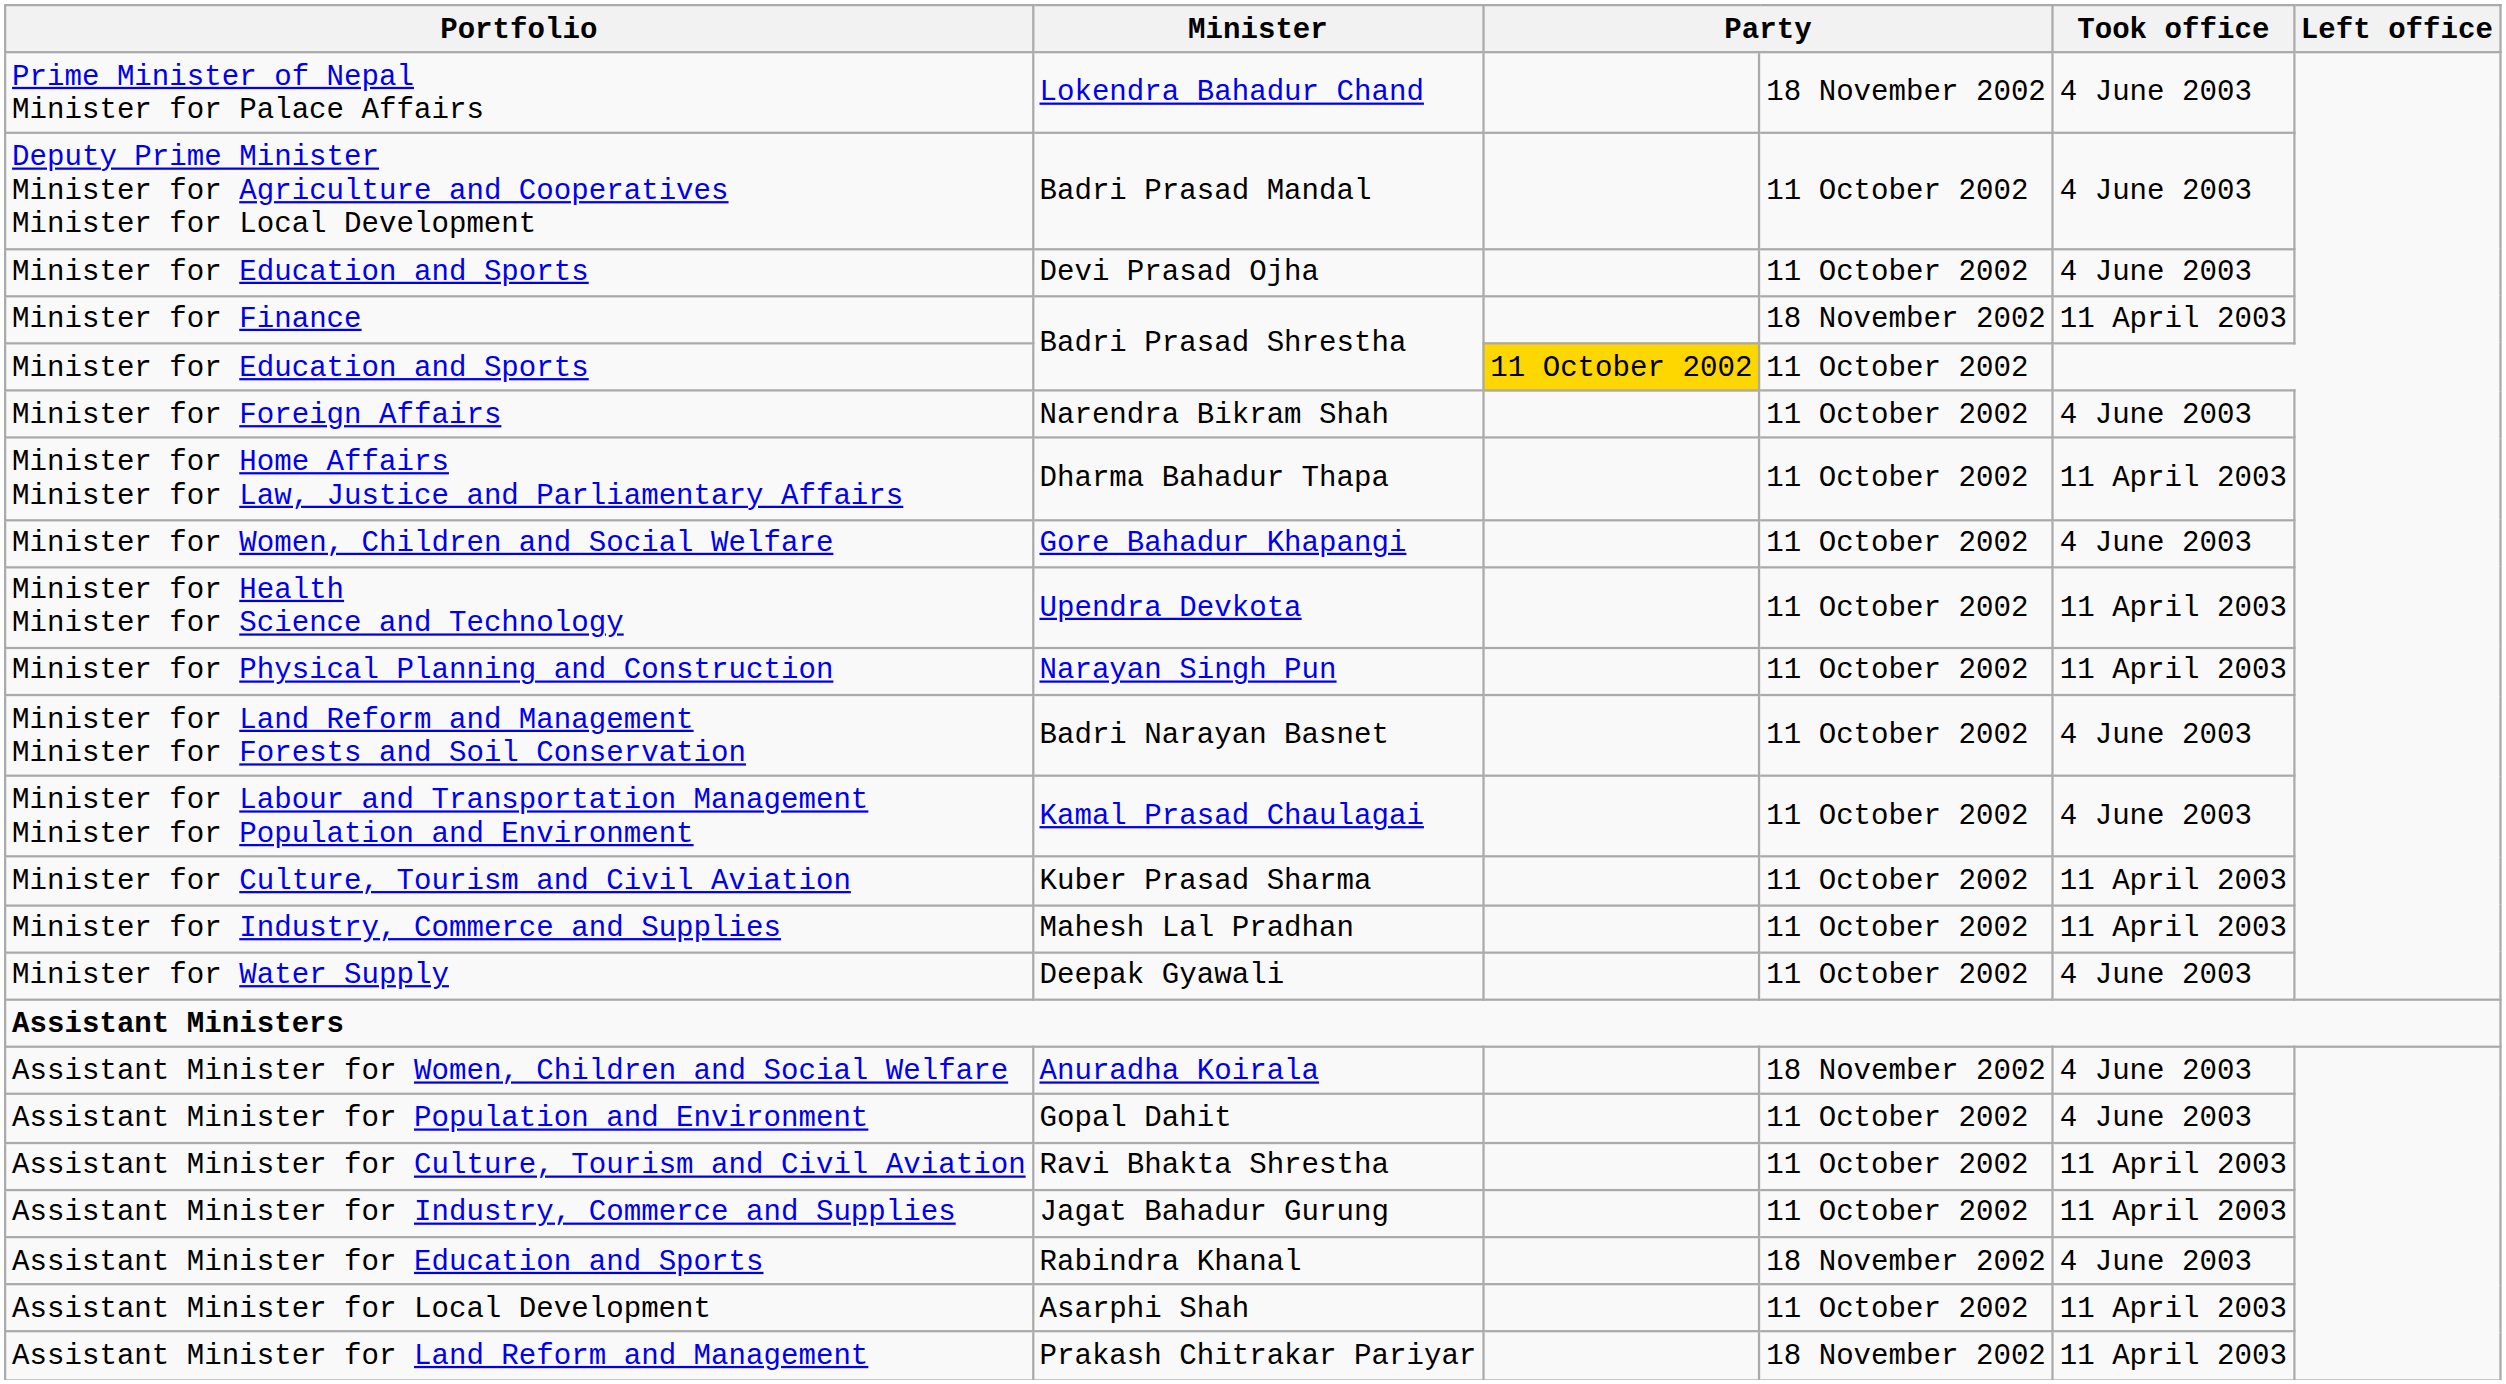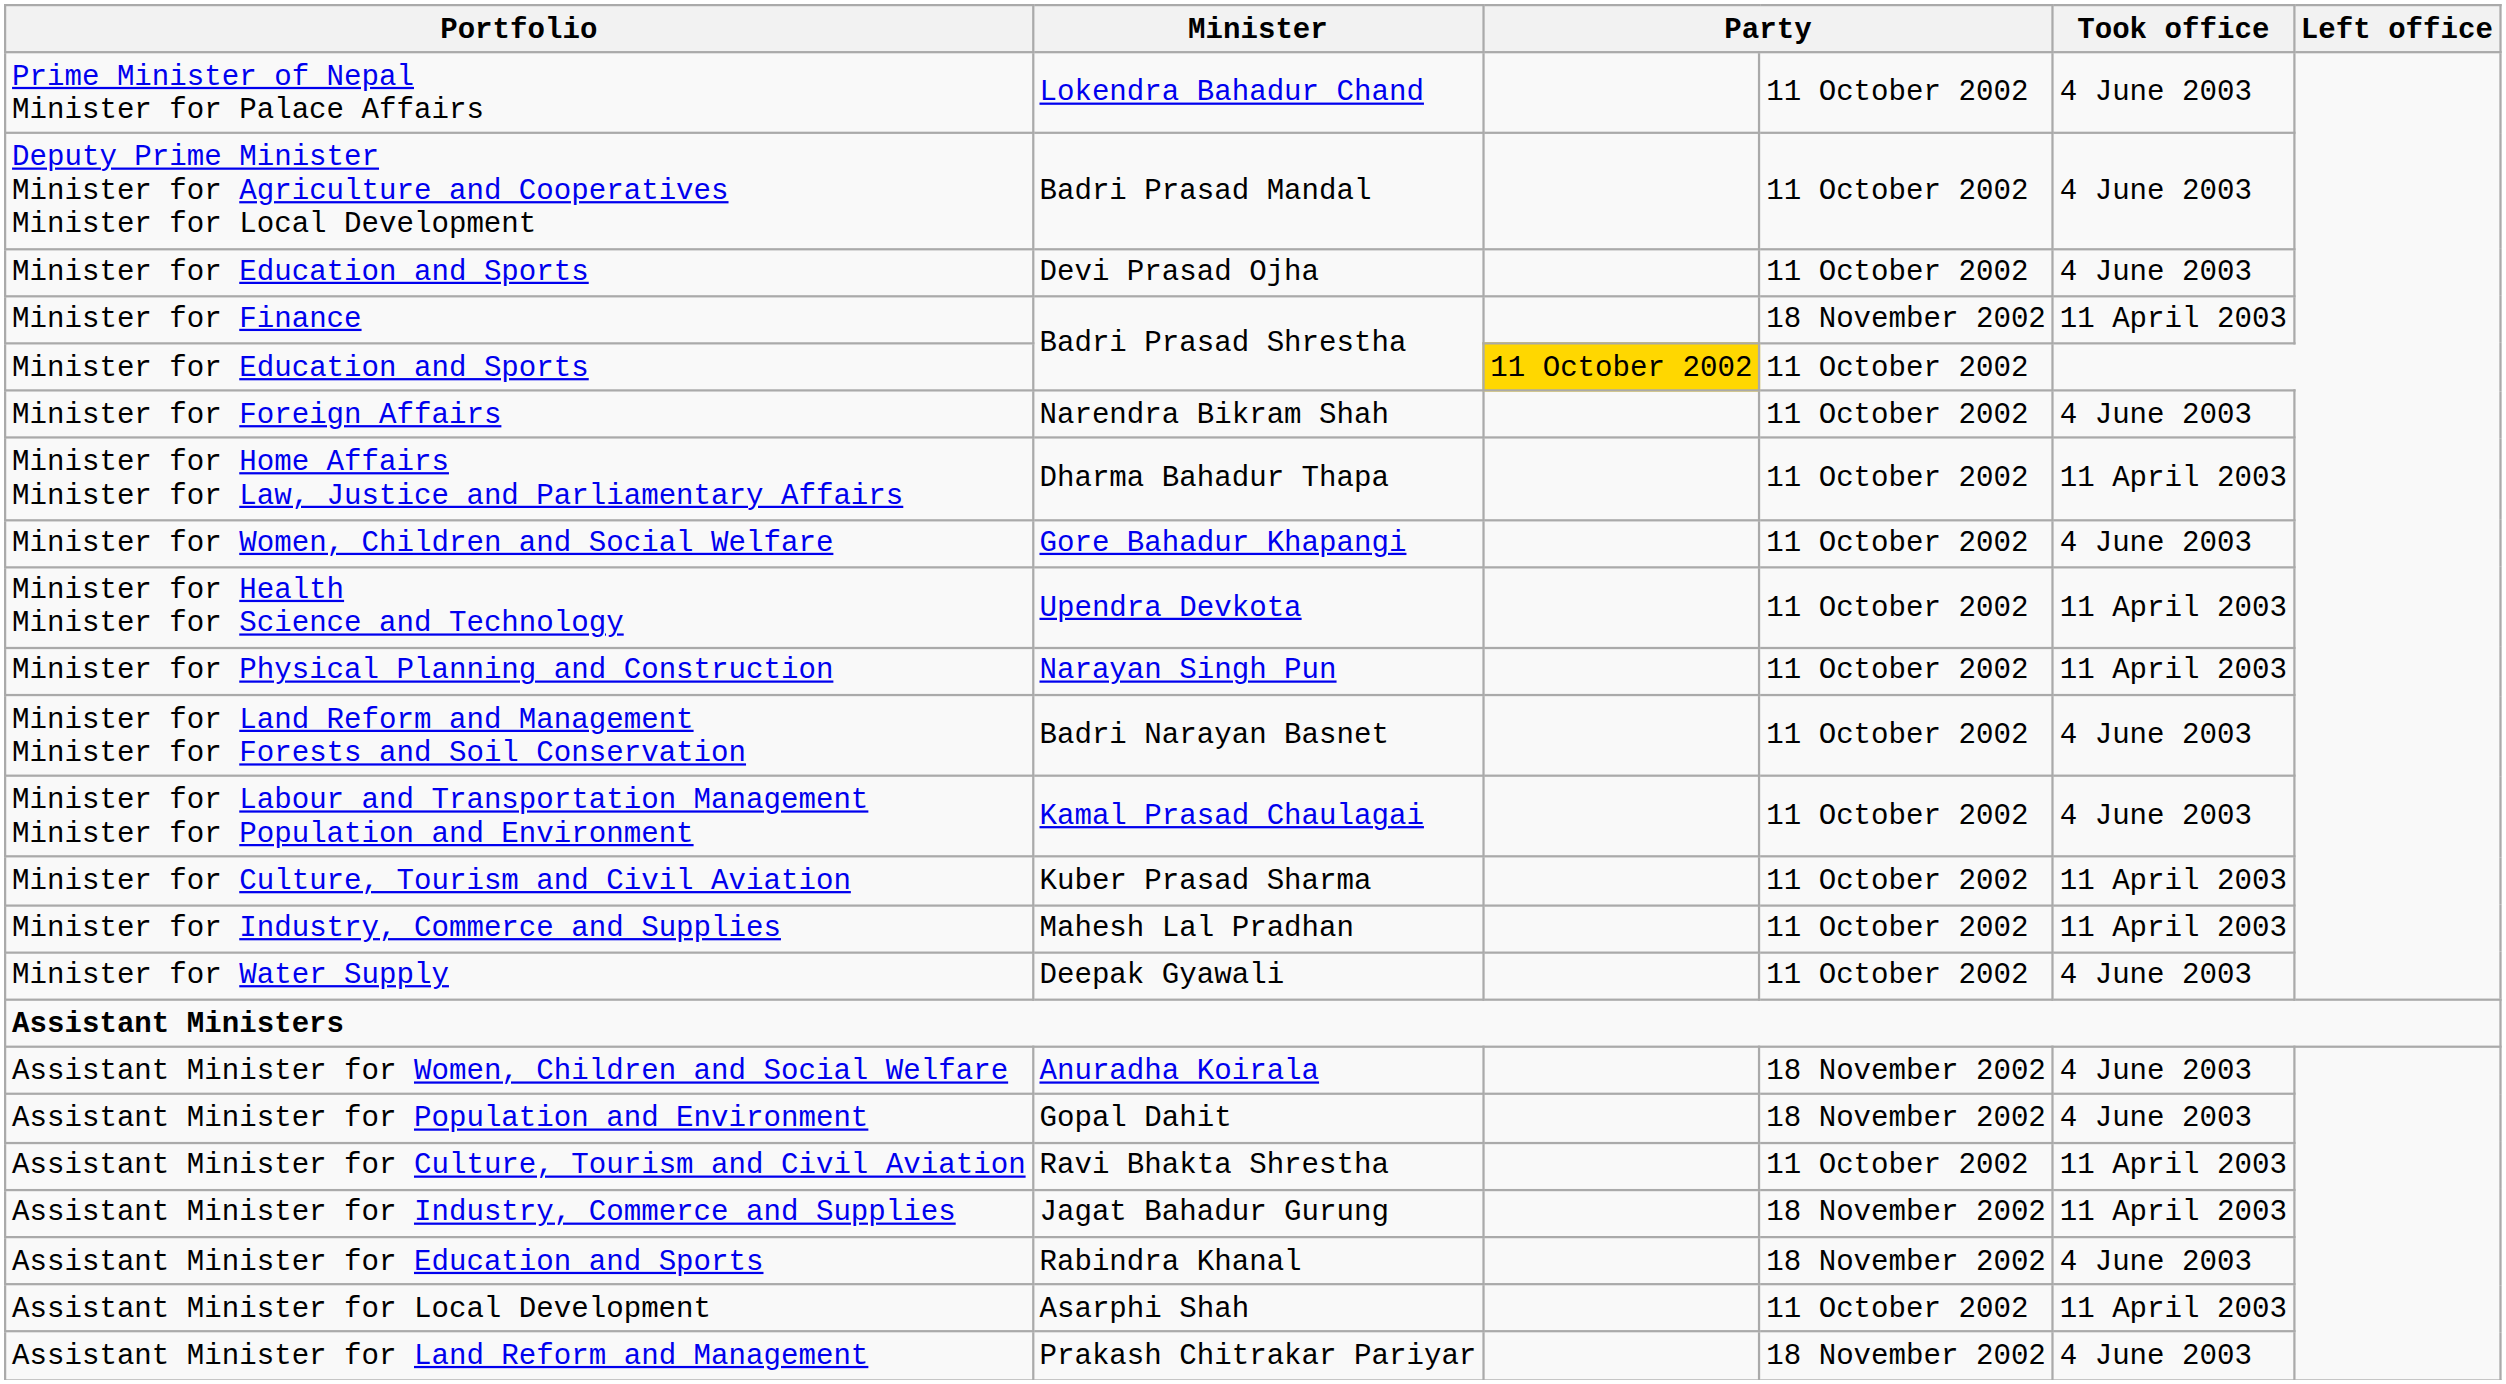Prime Minister of Nepal Minister for Palace Affairs | column 4: 18 November 2002 -> 11 October 2002
Assistant Minister for Population and Environment | column 4: 11 October 2002 -> 18 November 2002
Assistant Minister for Industry, Commerce and Supplies | column 4: 11 October 2002 -> 18 November 2002
Assistant Minister for Land Reform and Management | Took office: 11 April 2003 -> 4 June 2003
